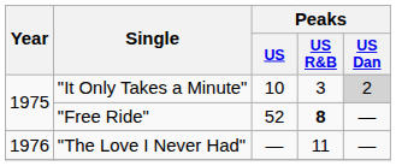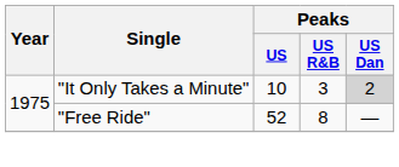"Free Ride" | Peaks / US R&B: bold -> normal
- row: 1976 | "The Love I Never Had" | — | 11 | —
